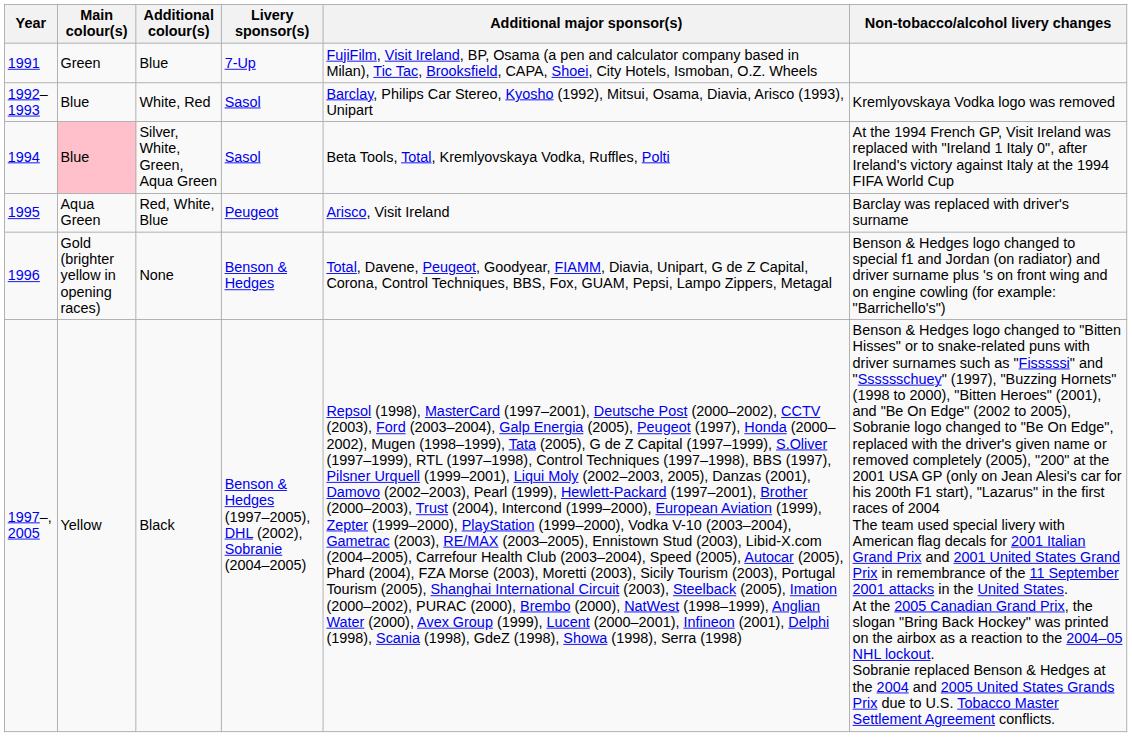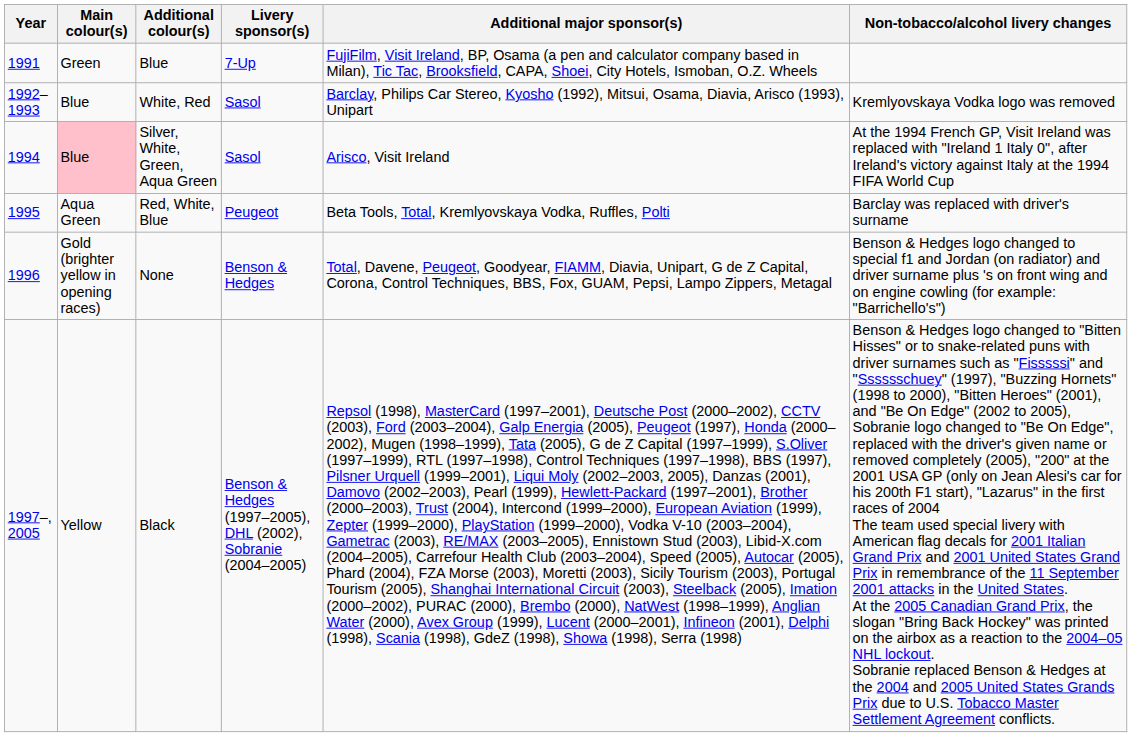Silver, White, Green, Aqua Green | Additional major sponsor(s): Beta Tools, Total, Kremlyovskaya Vodka, Ruffles, Polti -> Arisco, Visit Ireland
Red, White, Blue | Additional major sponsor(s): Arisco, Visit Ireland -> Beta Tools, Total, Kremlyovskaya Vodka, Ruffles, Polti
